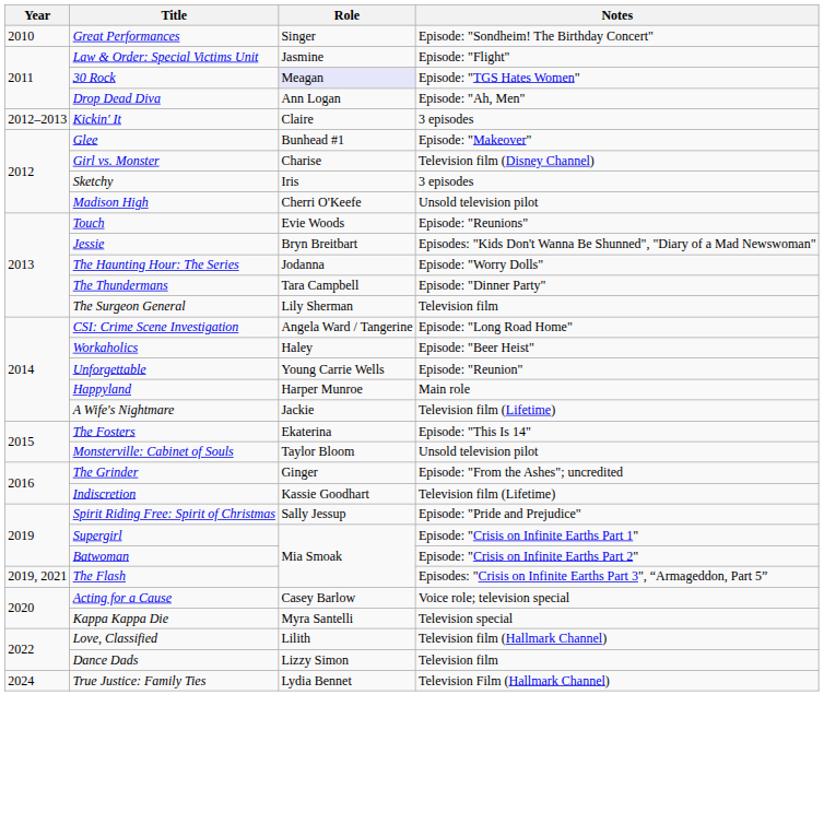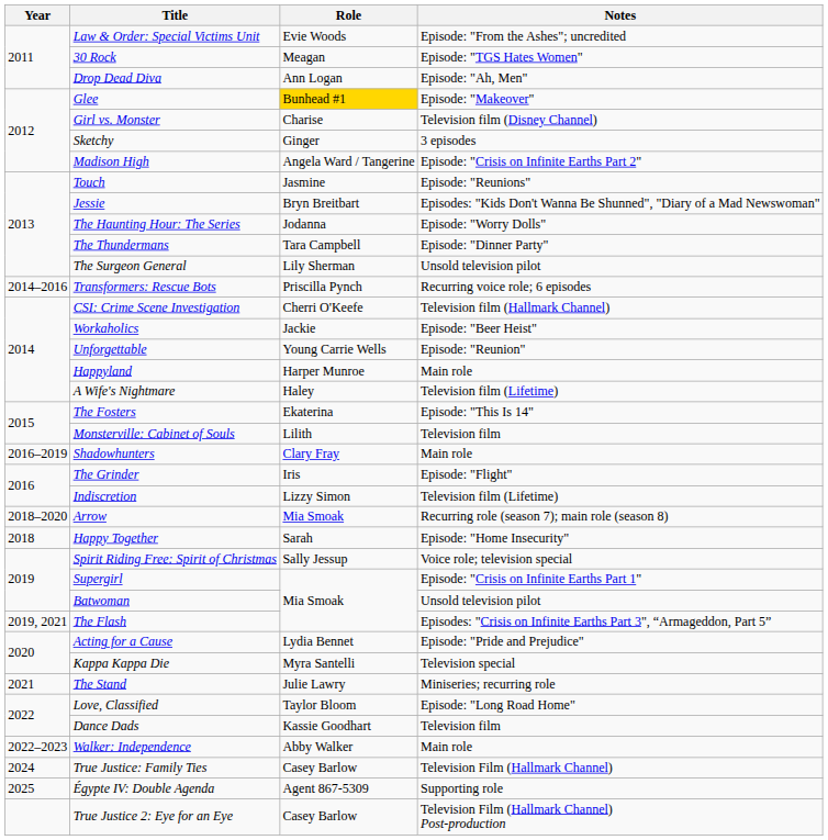- row: 2010 | Great Performances | Singer | Episode: "Sondheim! The Birthday Concert"
Law & Order: Special Victims Unit | Role: Jasmine -> Evie Woods
Law & Order: Special Victims Unit | Notes: Episode: "Flight" -> Episode: "From the Ashes"; uncredited
30 Rock | Role: lavender background -> no background
- row: 2012–2013 | Kickin' It | Claire | 3 episodes
Glee | Role: no background -> gold background
Sketchy | Role: Iris -> Ginger
Madison High | Role: Cherri O'Keefe -> Angela Ward / Tangerine
Madison High | Notes: Unsold television pilot -> Episode: "Crisis on Infinite Earths Part 2"
Touch | Role: Evie Woods -> Jasmine
The Surgeon General | Notes: Television film -> Unsold television pilot
+ row: 2014–2016 | Transformers: Rescue Bots | Priscilla Pynch | Recurring voice role; 6 episodes
CSI: Crime Scene Investigation | Role: Angela Ward / Tangerine -> Cherri O'Keefe
CSI: Crime Scene Investigation | Notes: Episode: "Long Road Home" -> Television film (Hallmark Channel)
Workaholics | Role: Haley -> Jackie
A Wife's Nightmare | Role: Jackie -> Haley
Monsterville: Cabinet of Souls | Role: Taylor Bloom -> Lilith
Monsterville: Cabinet of Souls | Notes: Unsold television pilot -> Television film
+ row: 2016–2019 | Shadowhunters | Clary Fray | Main role
The Grinder | Role: Ginger -> Iris
The Grinder | Notes: Episode: "From the Ashes"; uncredited -> Episode: "Flight"
Indiscretion | Role: Kassie Goodhart -> Lizzy Simon
+ row: 2018–2020 | Arrow | Mia Smoak | Recurring role (season 7); main role (season 8)
+ row: 2018 | Happy Together | Sarah | Episode: "Home Insecurity"
Spirit Riding Free: Spirit of Christmas | Notes: Episode: "Pride and Prejudice" -> Voice role; television special
Batwoman | Notes: Episode: "Crisis on Infinite Earths Part 2" -> Unsold television pilot
Acting for a Cause | Role: Casey Barlow -> Lydia Bennet
Acting for a Cause | Notes: Voice role; television special -> Episode: "Pride and Prejudice"
+ row: 2021 | The Stand | Julie Lawry | Miniseries; recurring role
Love, Classified | Role: Lilith -> Taylor Bloom
Love, Classified | Notes: Television film (Hallmark Channel) -> Episode: "Long Road Home"
Dance Dads | Role: Lizzy Simon -> Kassie Goodhart
+ row: 2022–2023 | Walker: Independence | Abby Walker | Main role
True Justice: Family Ties | Role: Lydia Bennet -> Casey Barlow
+ row: 2025 | Égypte IV: Double Agenda | Agent 867-5309 | Supporting role
+ row: True Justice 2: Eye for an Eye | Casey Barlow | Television Film (Hallmark Channel) Post-production
